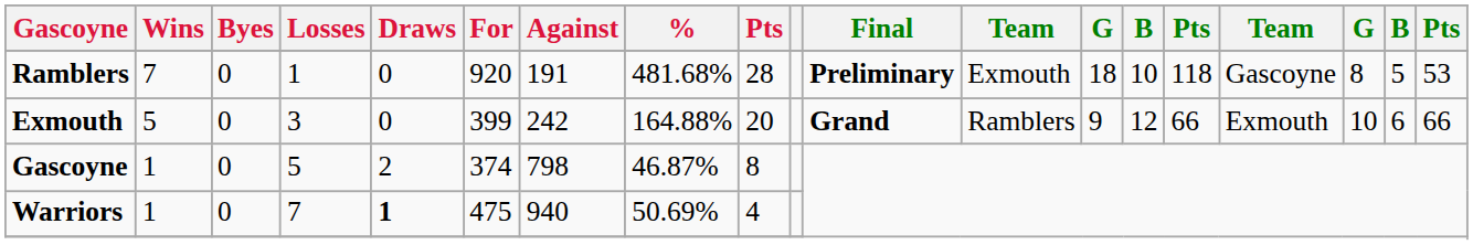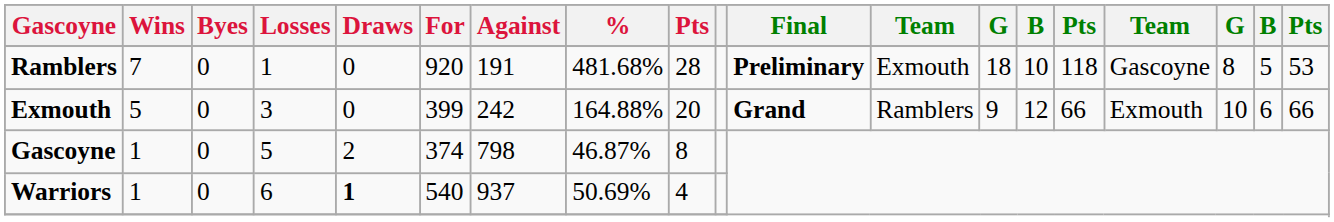Warriors | Losses: 7 -> 6
Warriors | For: 475 -> 540
Warriors | Against: 940 -> 937
